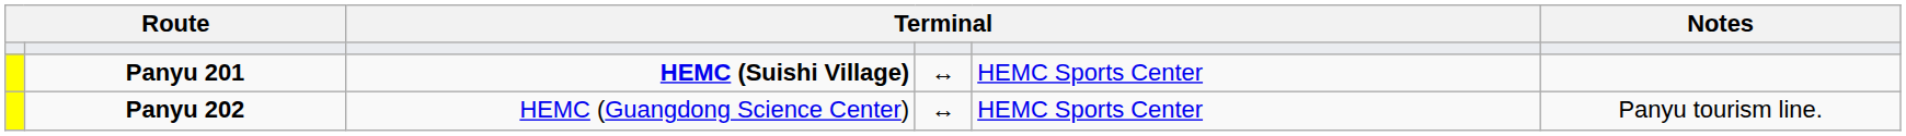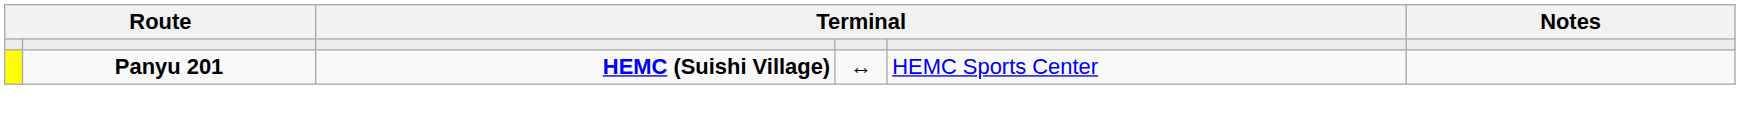- row: Panyu 202 | HEMC (Guangdong Science Center) | ↔ | HEMC Sports Center | Panyu tourism line.
